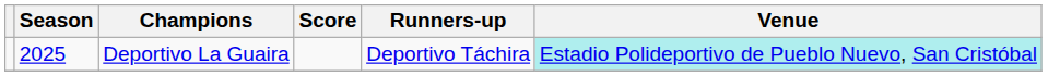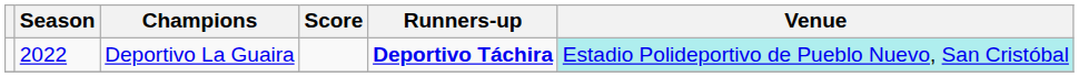Deportivo La Guaira | Season: 2025 -> 2022
Deportivo La Guaira | Runners-up: normal -> bold
